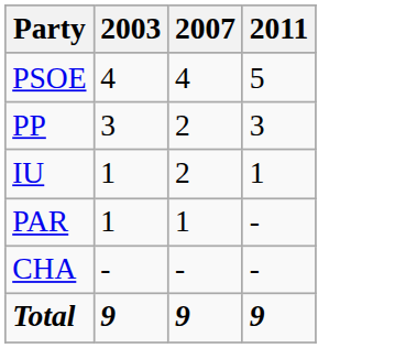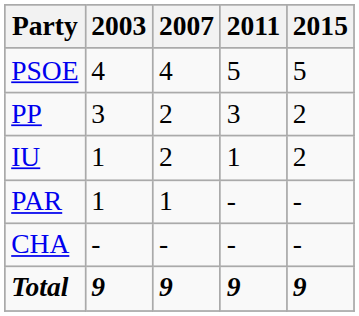+ column: 2015 | 5 | 2 | 2 | - | - | 9
